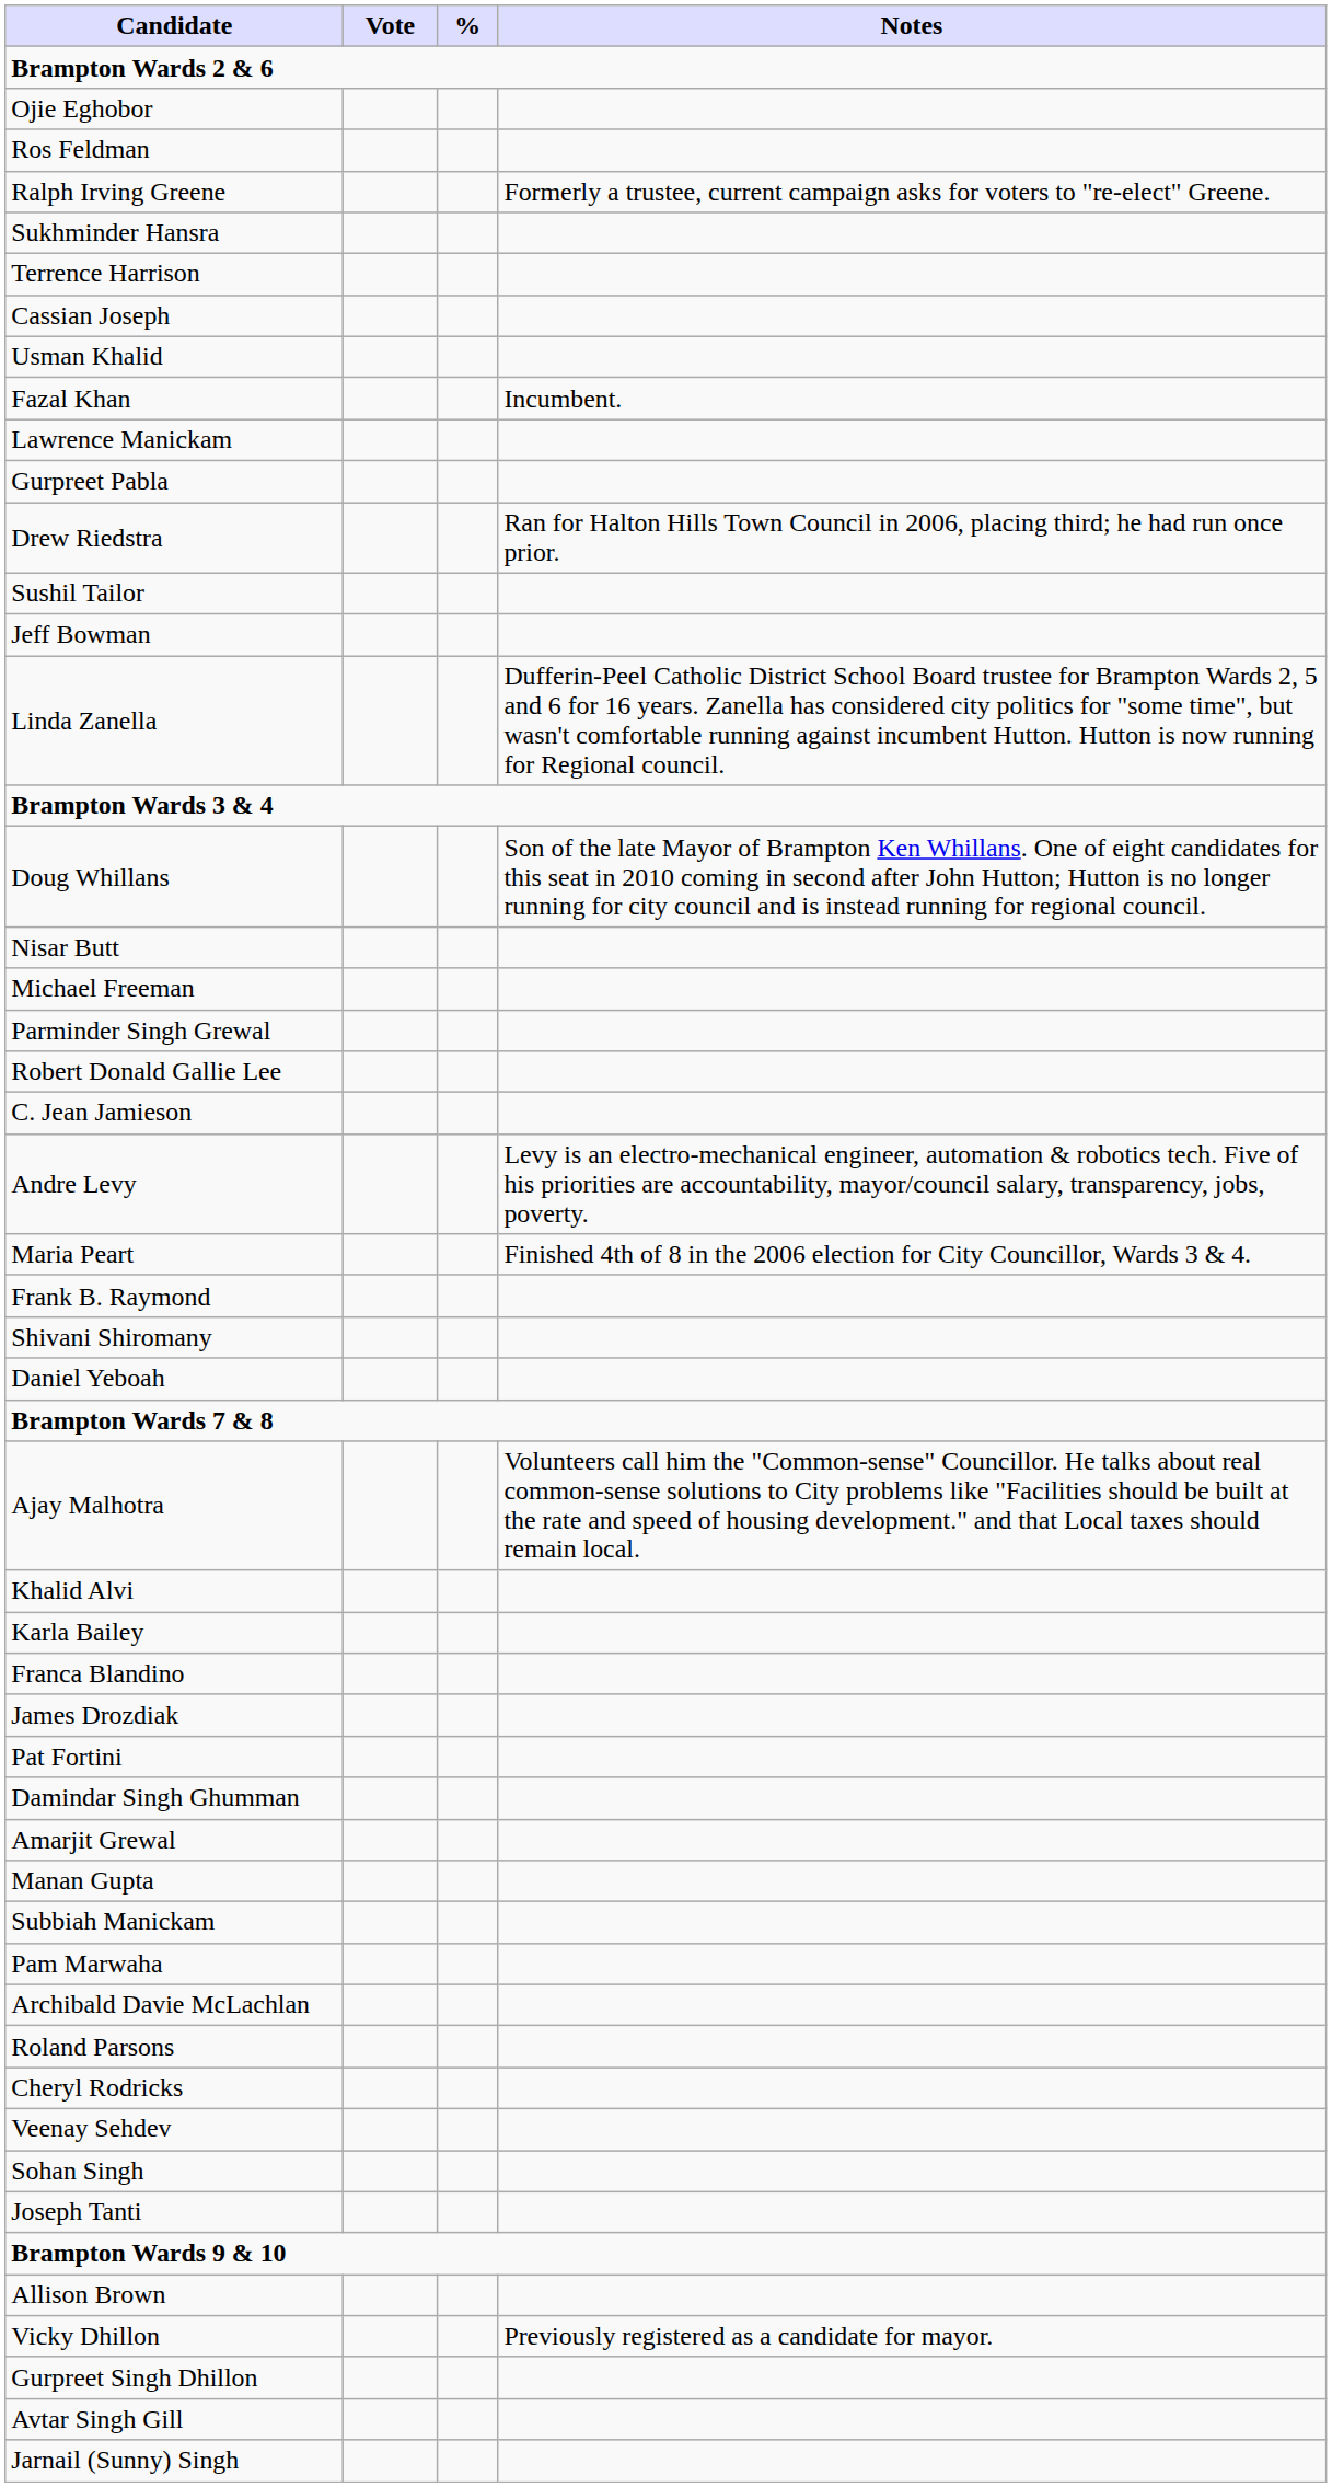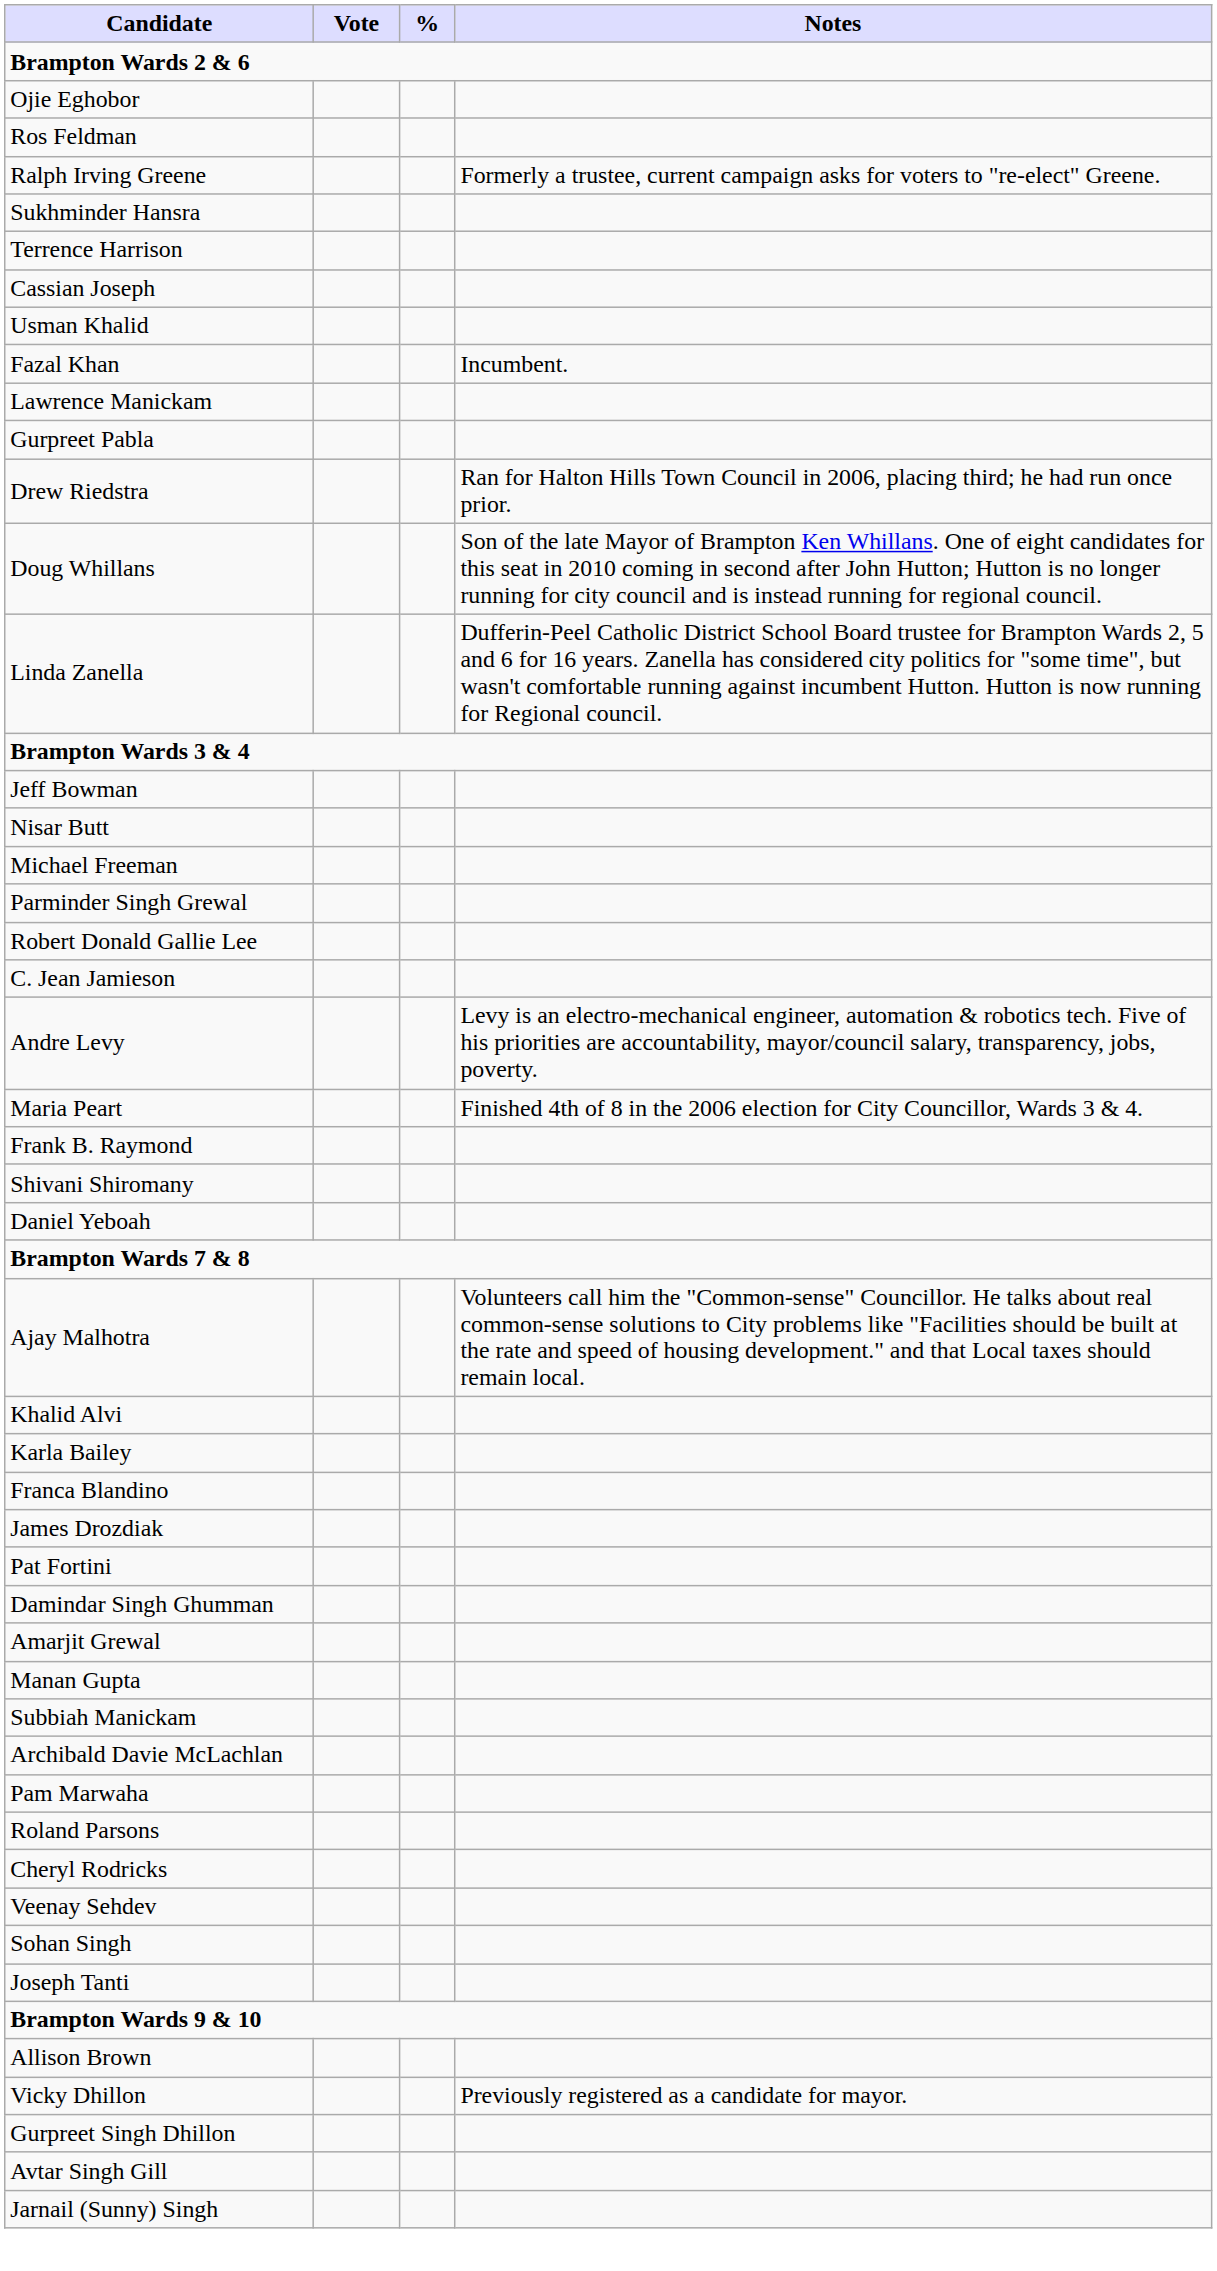- row: Sushil Tailor
rows swapped: Doug Whillans <-> Jeff Bowman
rows swapped: Pam Marwaha <-> Archibald Davie McLachlan
